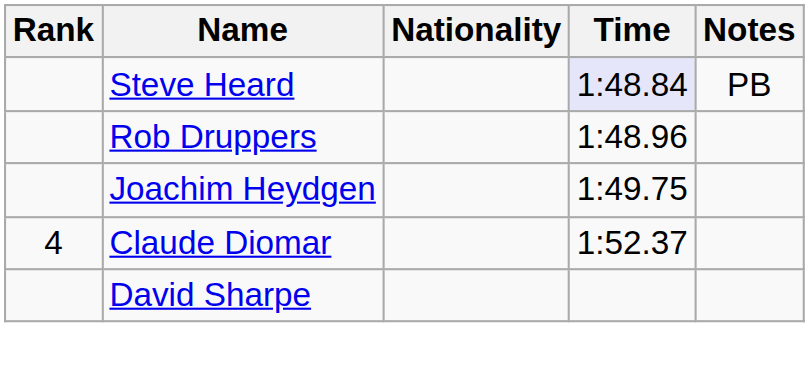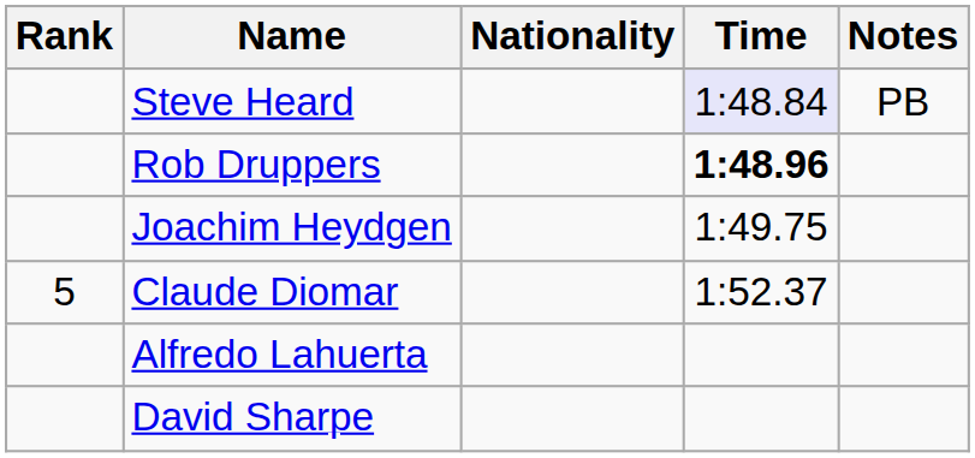Rob Druppers | Time: normal -> bold
Claude Diomar | Rank: 4 -> 5
+ row: Alfredo Lahuerta
